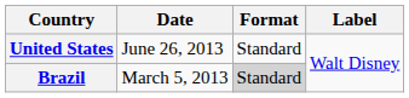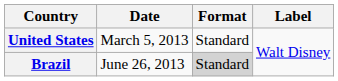United States | Date: June 26, 2013 -> March 5, 2013
Brazil | Date: March 5, 2013 -> June 26, 2013
